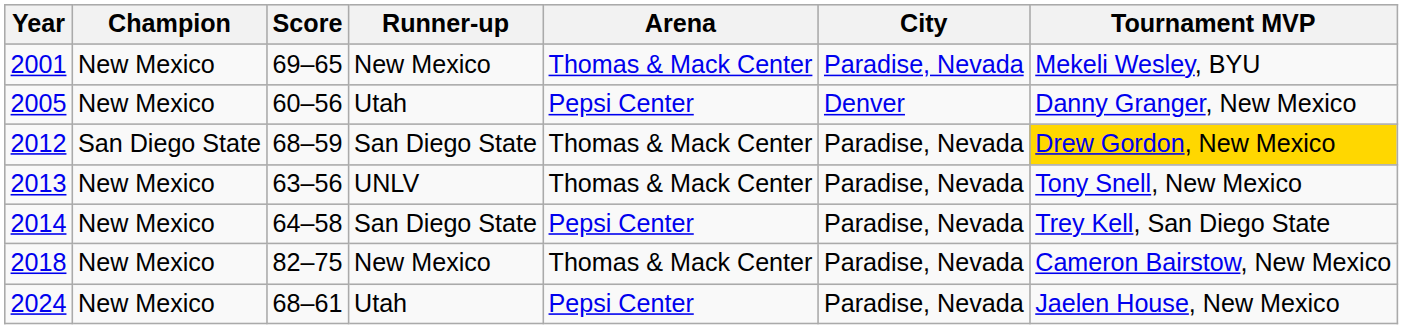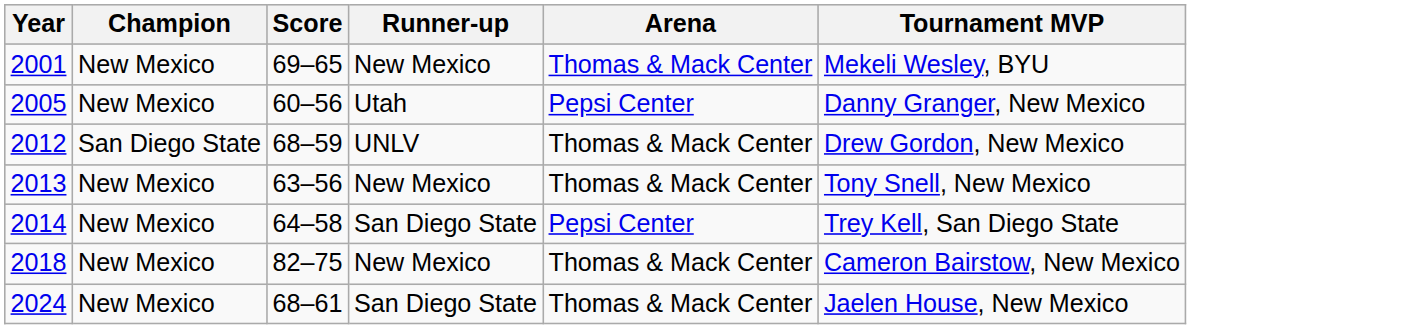- column: City | Paradise, Nevada | Denver | Paradise, Nevada | Paradise, Nevada | Paradise, Nevada | Paradise, Nevada | Paradise, Nevada
2012 | Runner-up: San Diego State -> UNLV
2012 | Tournament MVP: gold background -> no background
2013 | Runner-up: UNLV -> New Mexico
2024 | Runner-up: Utah -> San Diego State
2024 | Arena: Pepsi Center -> Thomas & Mack Center
